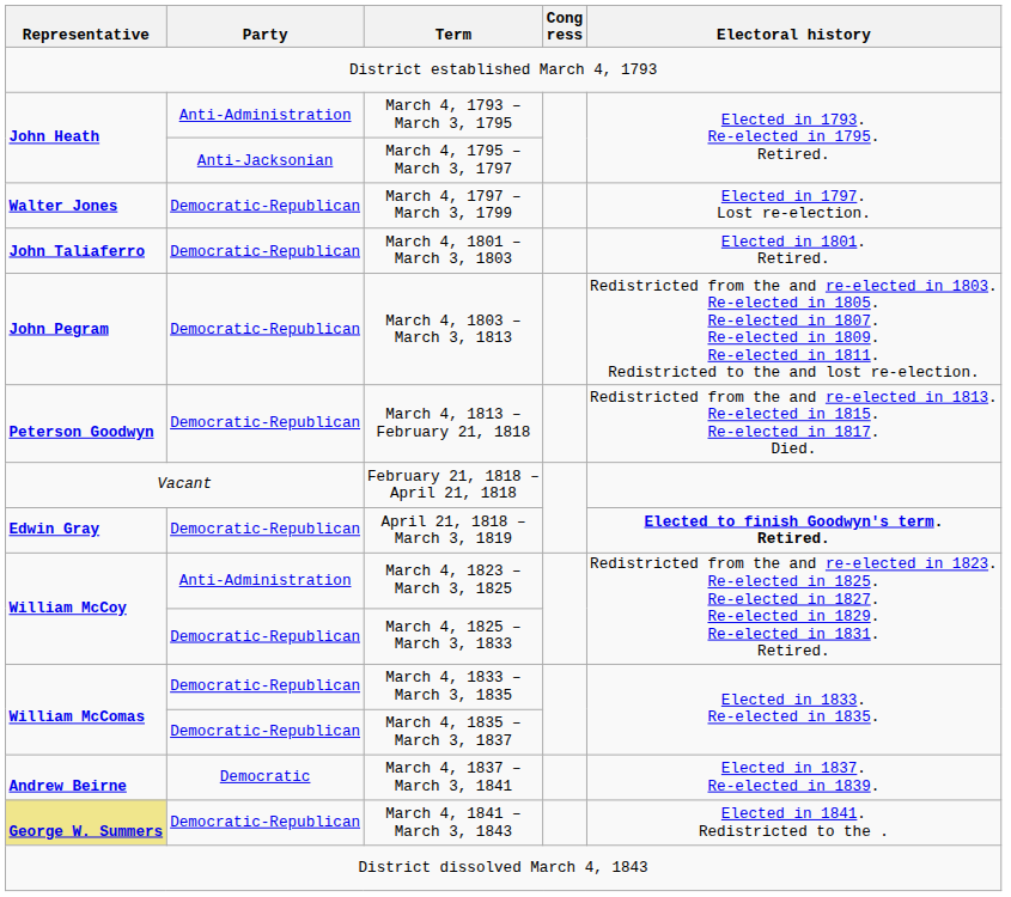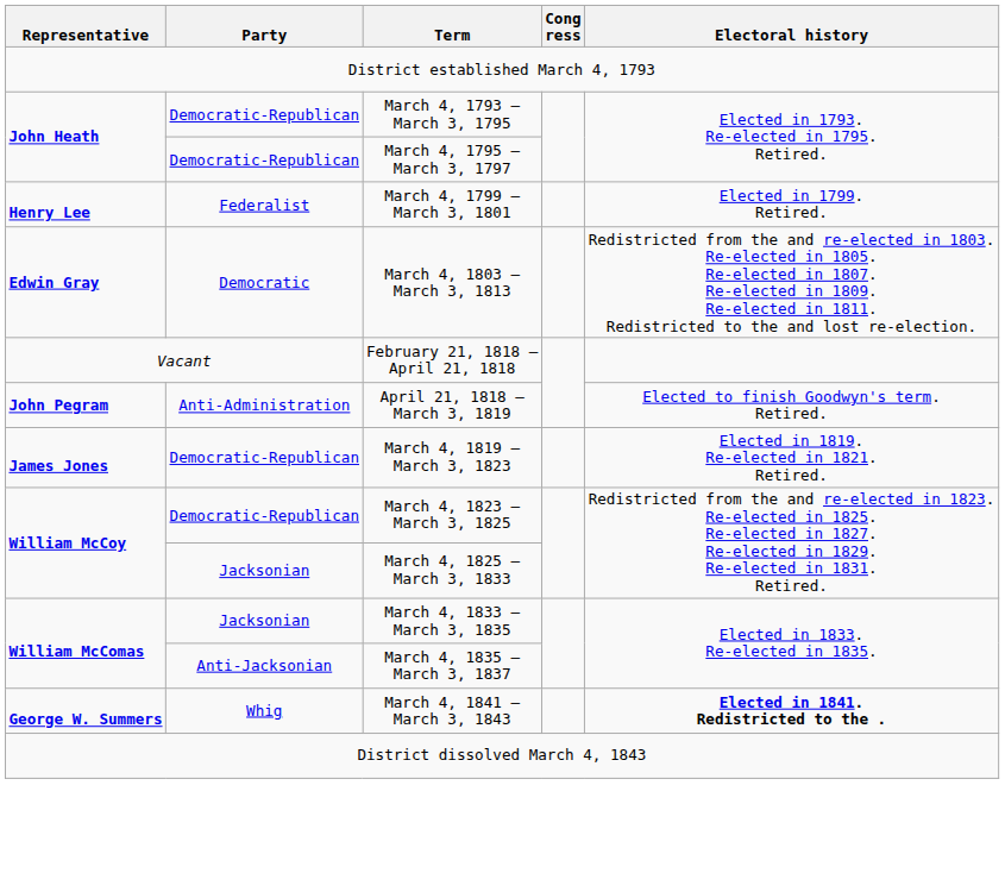March 4, 1793 – March 3, 1795 | Party: Anti-Administration -> Democratic-Republican
March 4, 1795 – March 3, 1797 | Party: Anti-Jacksonian -> Democratic-Republican
- row: Walter Jones | Democratic-Republican | March 4, 1797 – March 3, 1799 | Elected in 1797. Lost re-election.
+ row: Henry Lee | Federalist | March 4, 1799 – March 3, 1801 | Elected in 1799. Retired.
- row: John Taliaferro | Democratic-Republican | March 4, 1801 – March 3, 1803 | Elected in 1801. Retired.
March 4, 1803 – March 3, 1813 | Representative: John Pegram -> Edwin Gray
March 4, 1803 – March 3, 1813 | Party: Democratic-Republican -> Democratic
- row: Peterson Goodwyn | Democratic-Republican | March 4, 1813 – February 21, 1818 | Redistricted from the and re-elected in 1813. Re-elected in 1815. Re-elected in 1817. Died.
April 21, 1818 – March 3, 1819 | Representative: Edwin Gray -> John Pegram
April 21, 1818 – March 3, 1819 | Party: Democratic-Republican -> Anti-Administration
April 21, 1818 – March 3, 1819 | Electoral history: bold -> normal
+ row: James Jones | Democratic-Republican | March 4, 1819 – March 3, 1823 | Elected in 1819. Re-elected in 1821. Retired.
March 4, 1823 – March 3, 1825 | Party: Anti-Administration -> Democratic-Republican
March 4, 1825 – March 3, 1833 | Party: Democratic-Republican -> Jacksonian
March 4, 1833 – March 3, 1835 | Party: Democratic-Republican -> Jacksonian
March 4, 1835 – March 3, 1837 | Party: Democratic-Republican -> Anti-Jacksonian
- row: Andrew Beirne | Democratic | March 4, 1837 – March 3, 1841 | Elected in 1837. Re-elected in 1839.
March 4, 1841 – March 3, 1843 | Representative: khaki background -> no background
March 4, 1841 – March 3, 1843 | Party: Democratic-Republican -> Whig
March 4, 1841 – March 3, 1843 | Electoral history: normal -> bold
